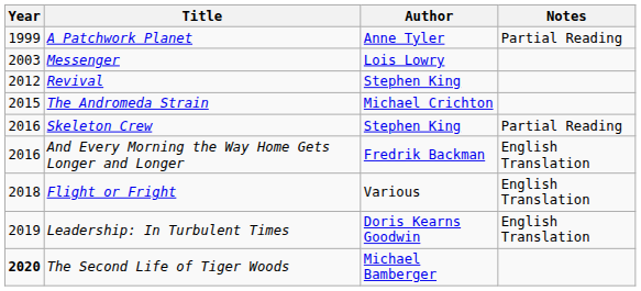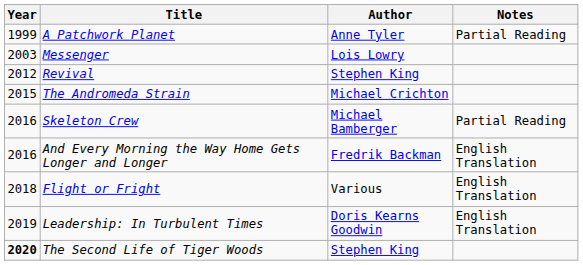Skeleton Crew | Author: Stephen King -> Michael Bamberger
The Second Life of Tiger Woods | Author: Michael Bamberger -> Stephen King
